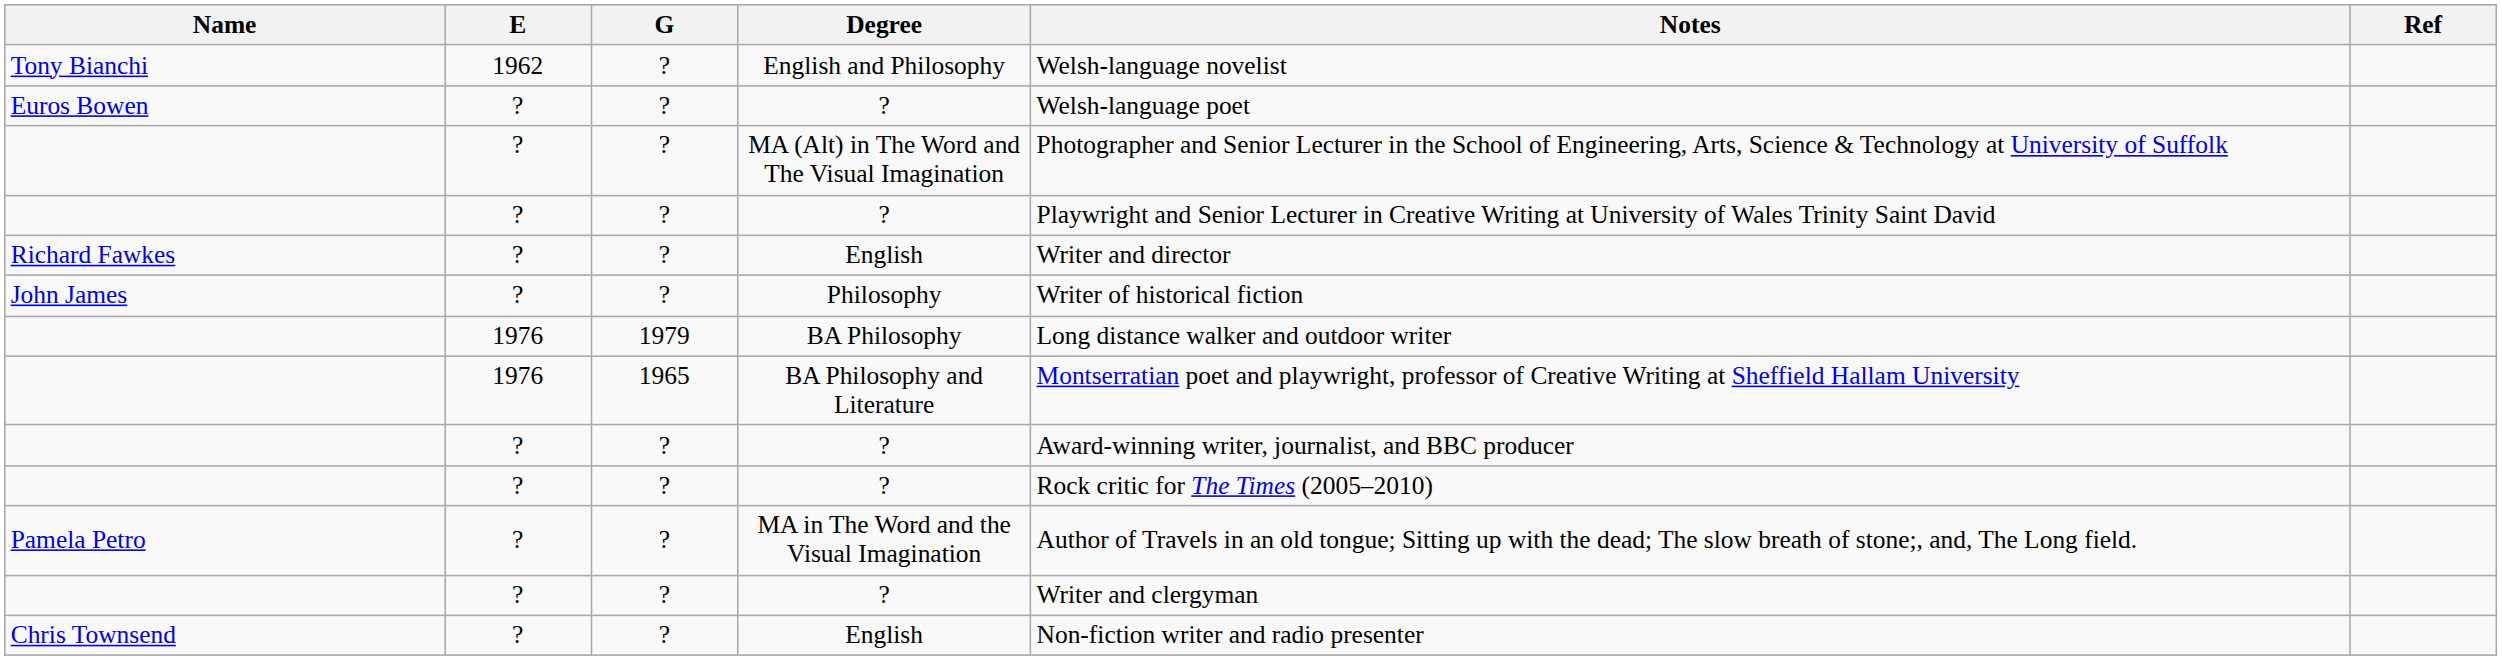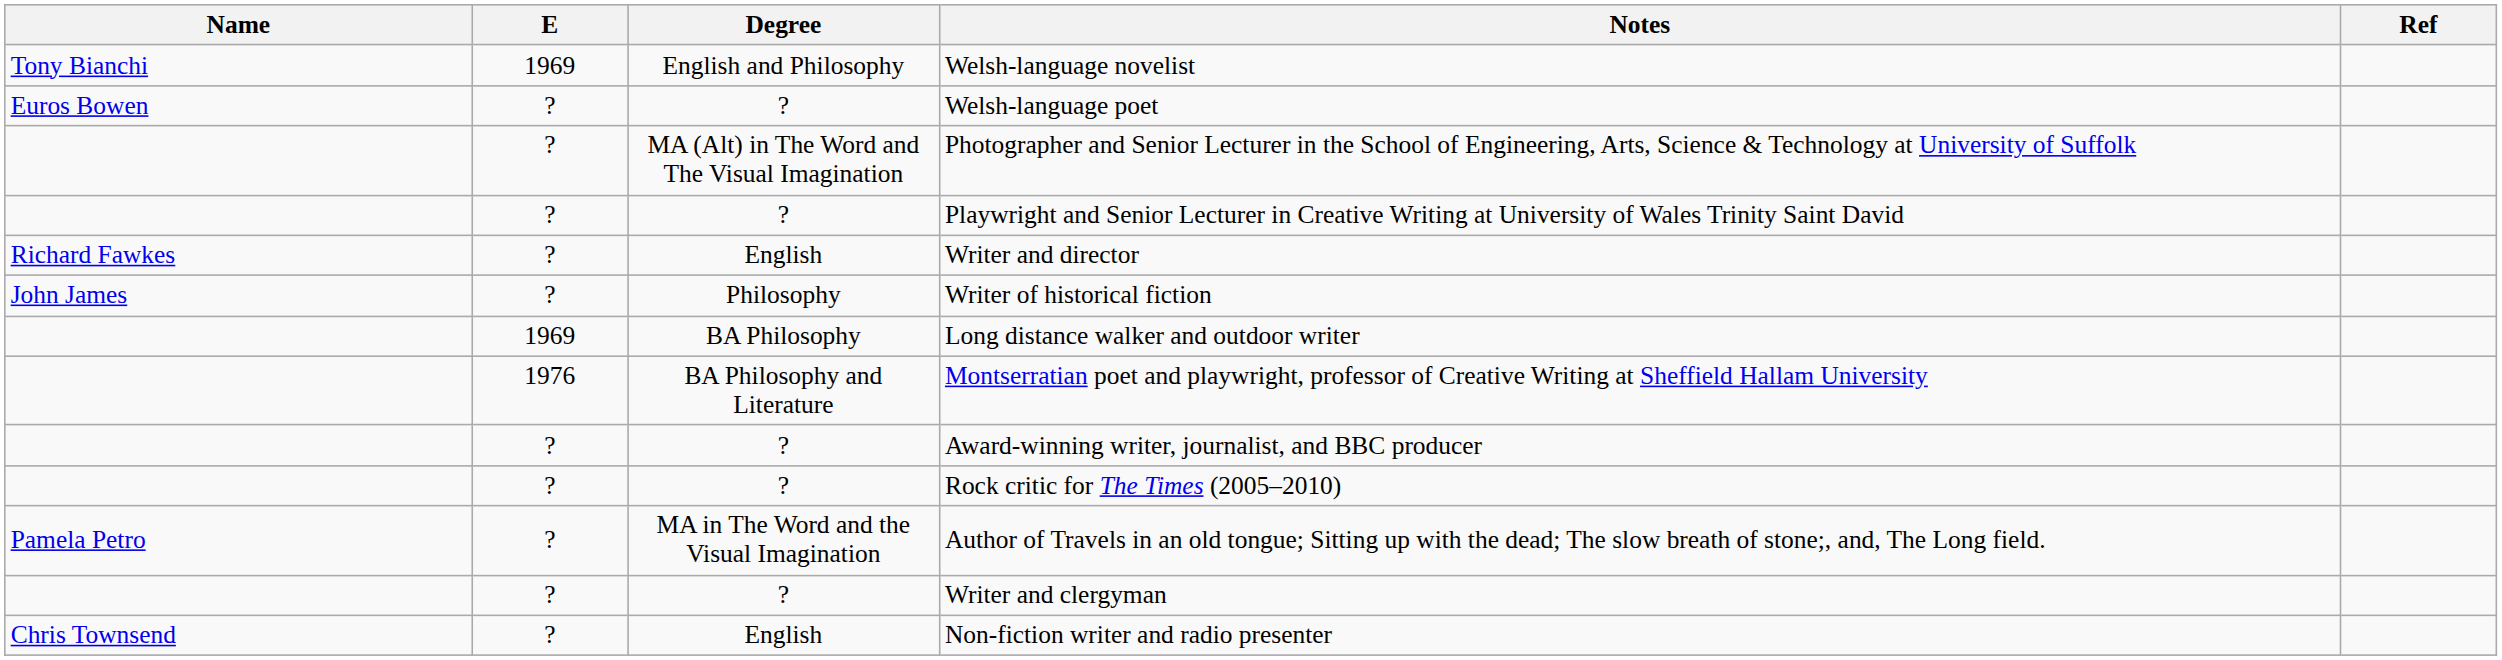- column: G | ? | ? | ? | ? | ? | ? | 1979 | 1965 | ? | ? | ? | ? | ?
English and Philosophy | E: 1962 -> 1969
BA Philosophy | E: 1976 -> 1969
